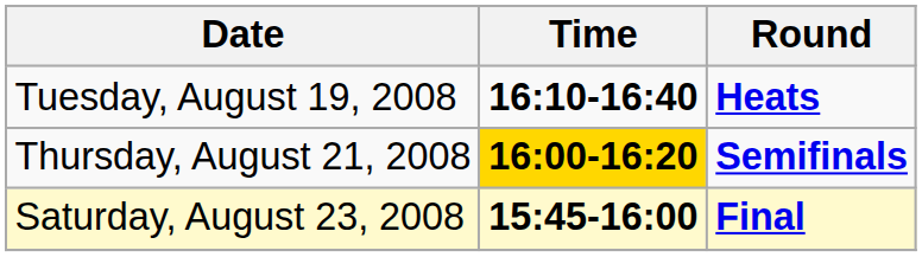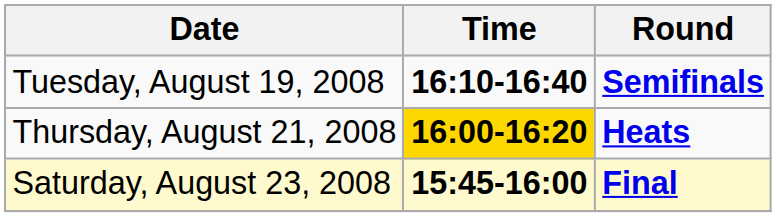Tuesday, August 19, 2008 | Round: Heats -> Semifinals
Thursday, August 21, 2008 | Round: Semifinals -> Heats
